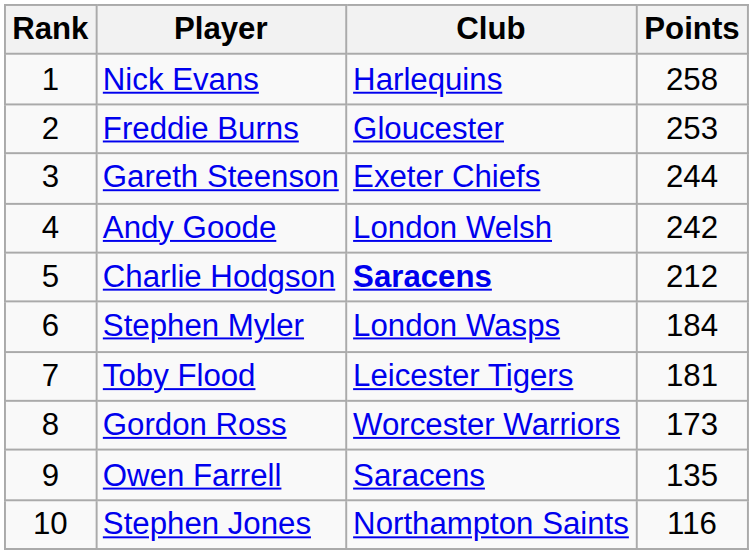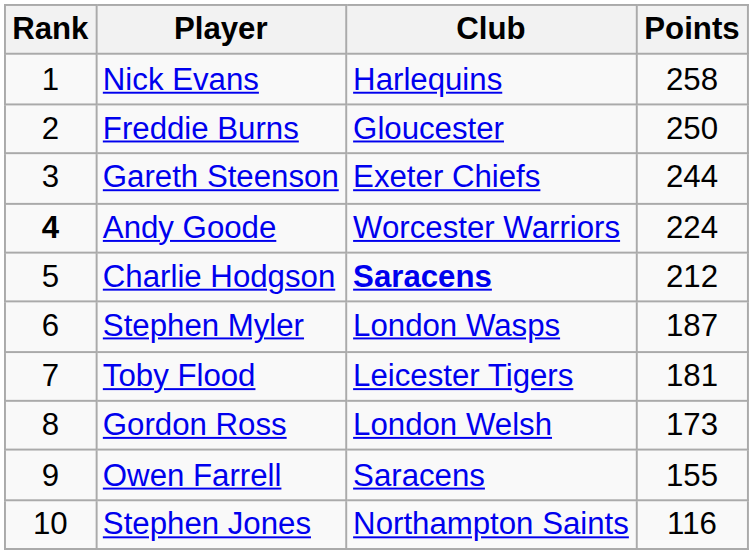Freddie Burns | Points: 253 -> 250
Andy Goode | Rank: normal -> bold
Andy Goode | Club: London Welsh -> Worcester Warriors
Andy Goode | Points: 242 -> 224
Stephen Myler | Points: 184 -> 187
Gordon Ross | Club: Worcester Warriors -> London Welsh
Owen Farrell | Points: 135 -> 155
